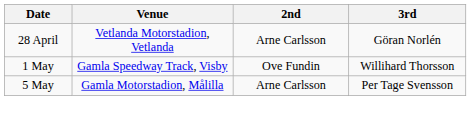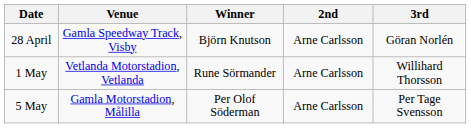+ column: Winner | Björn Knutson | Rune Sörmander | Per Olof Söderman
28 April | Venue: Vetlanda Motorstadion, Vetlanda -> Gamla Speedway Track, Visby
1 May | Venue: Gamla Speedway Track, Visby -> Vetlanda Motorstadion, Vetlanda
1 May | 2nd: Ove Fundin -> Arne Carlsson
